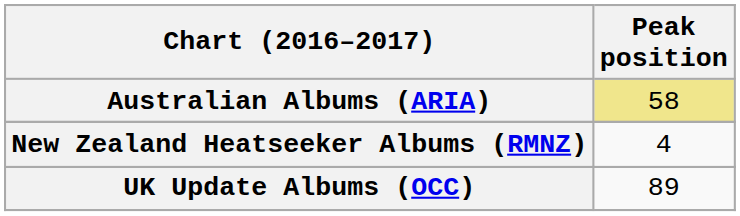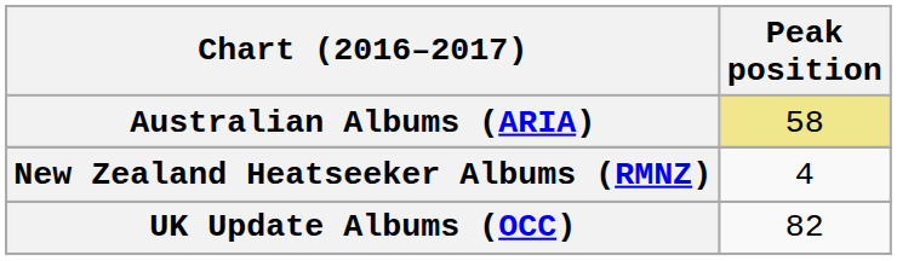UK Update Albums (OCC) | Peak position: 89 -> 82
